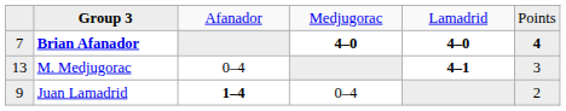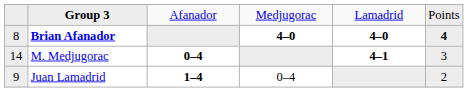Brian Afanador | column 1: 7 -> 8
M. Medjugorac | column 1: 13 -> 14
M. Medjugorac | column 3: normal -> bold
